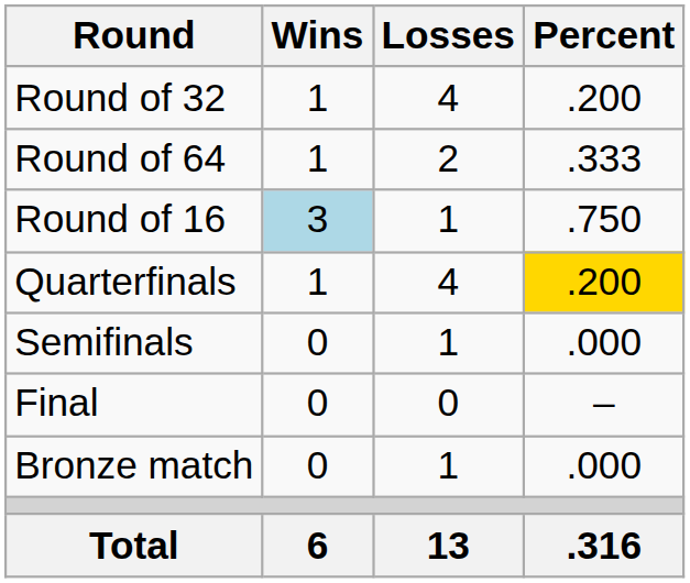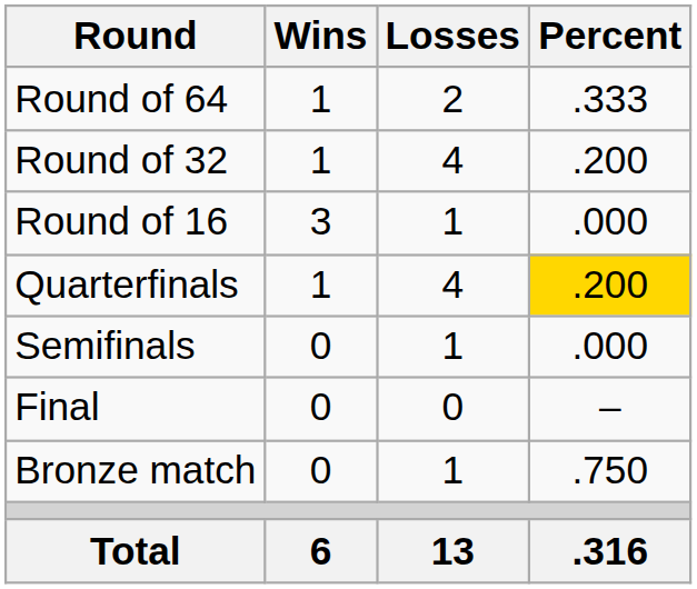rows swapped: Round of 64 <-> Round of 32
Round of 16 | Wins: lightblue background -> no background
Round of 16 | Percent: .750 -> .000
Bronze match | Percent: .000 -> .750
